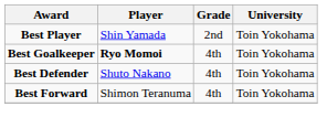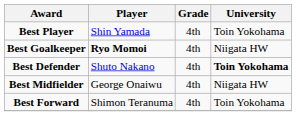Best Player | Grade: 2nd -> 4th
Best Goalkeeper | University: Toin Yokohama -> Niigata HW
Best Defender | University: normal -> bold
+ row: Best Midfielder | George Onaiwu | 4th | Niigata HW
